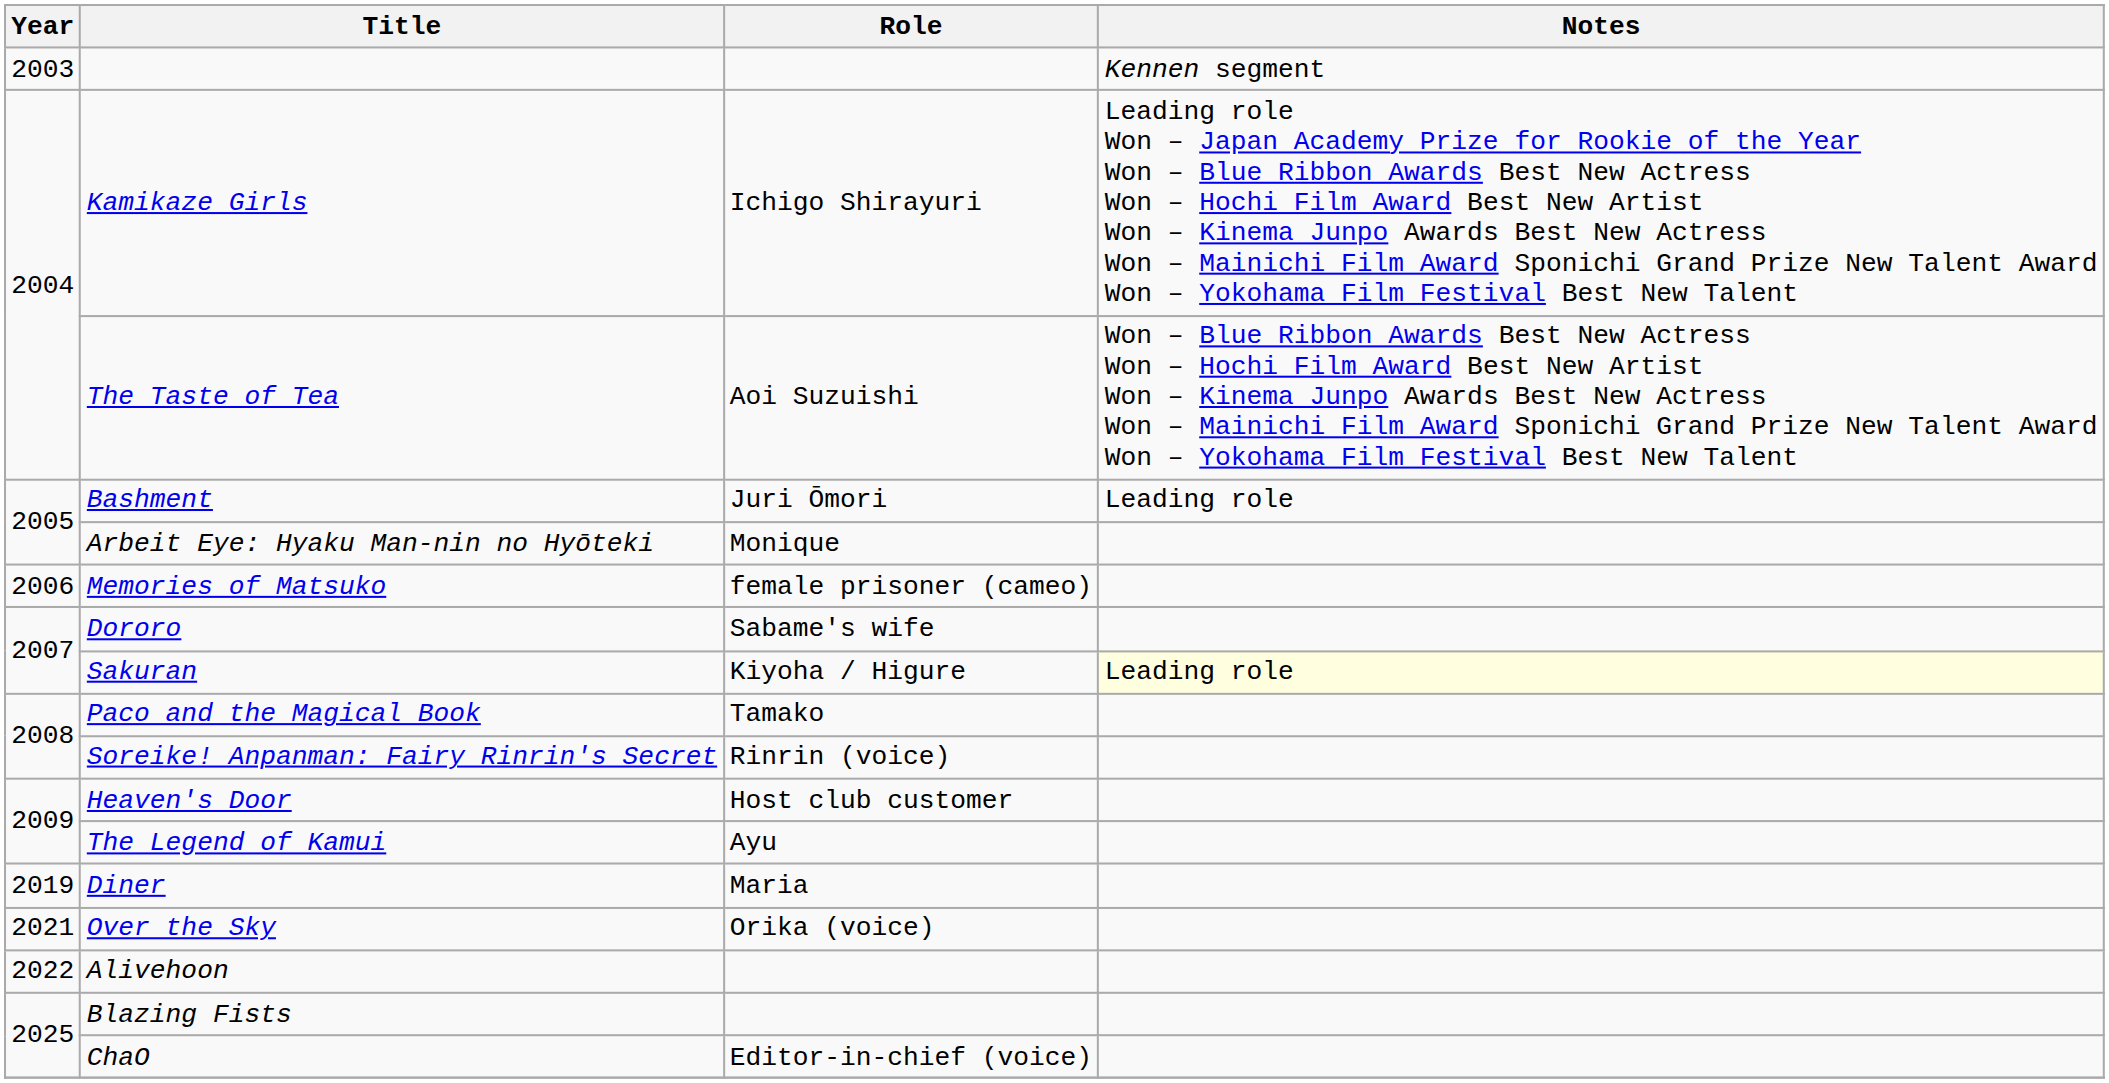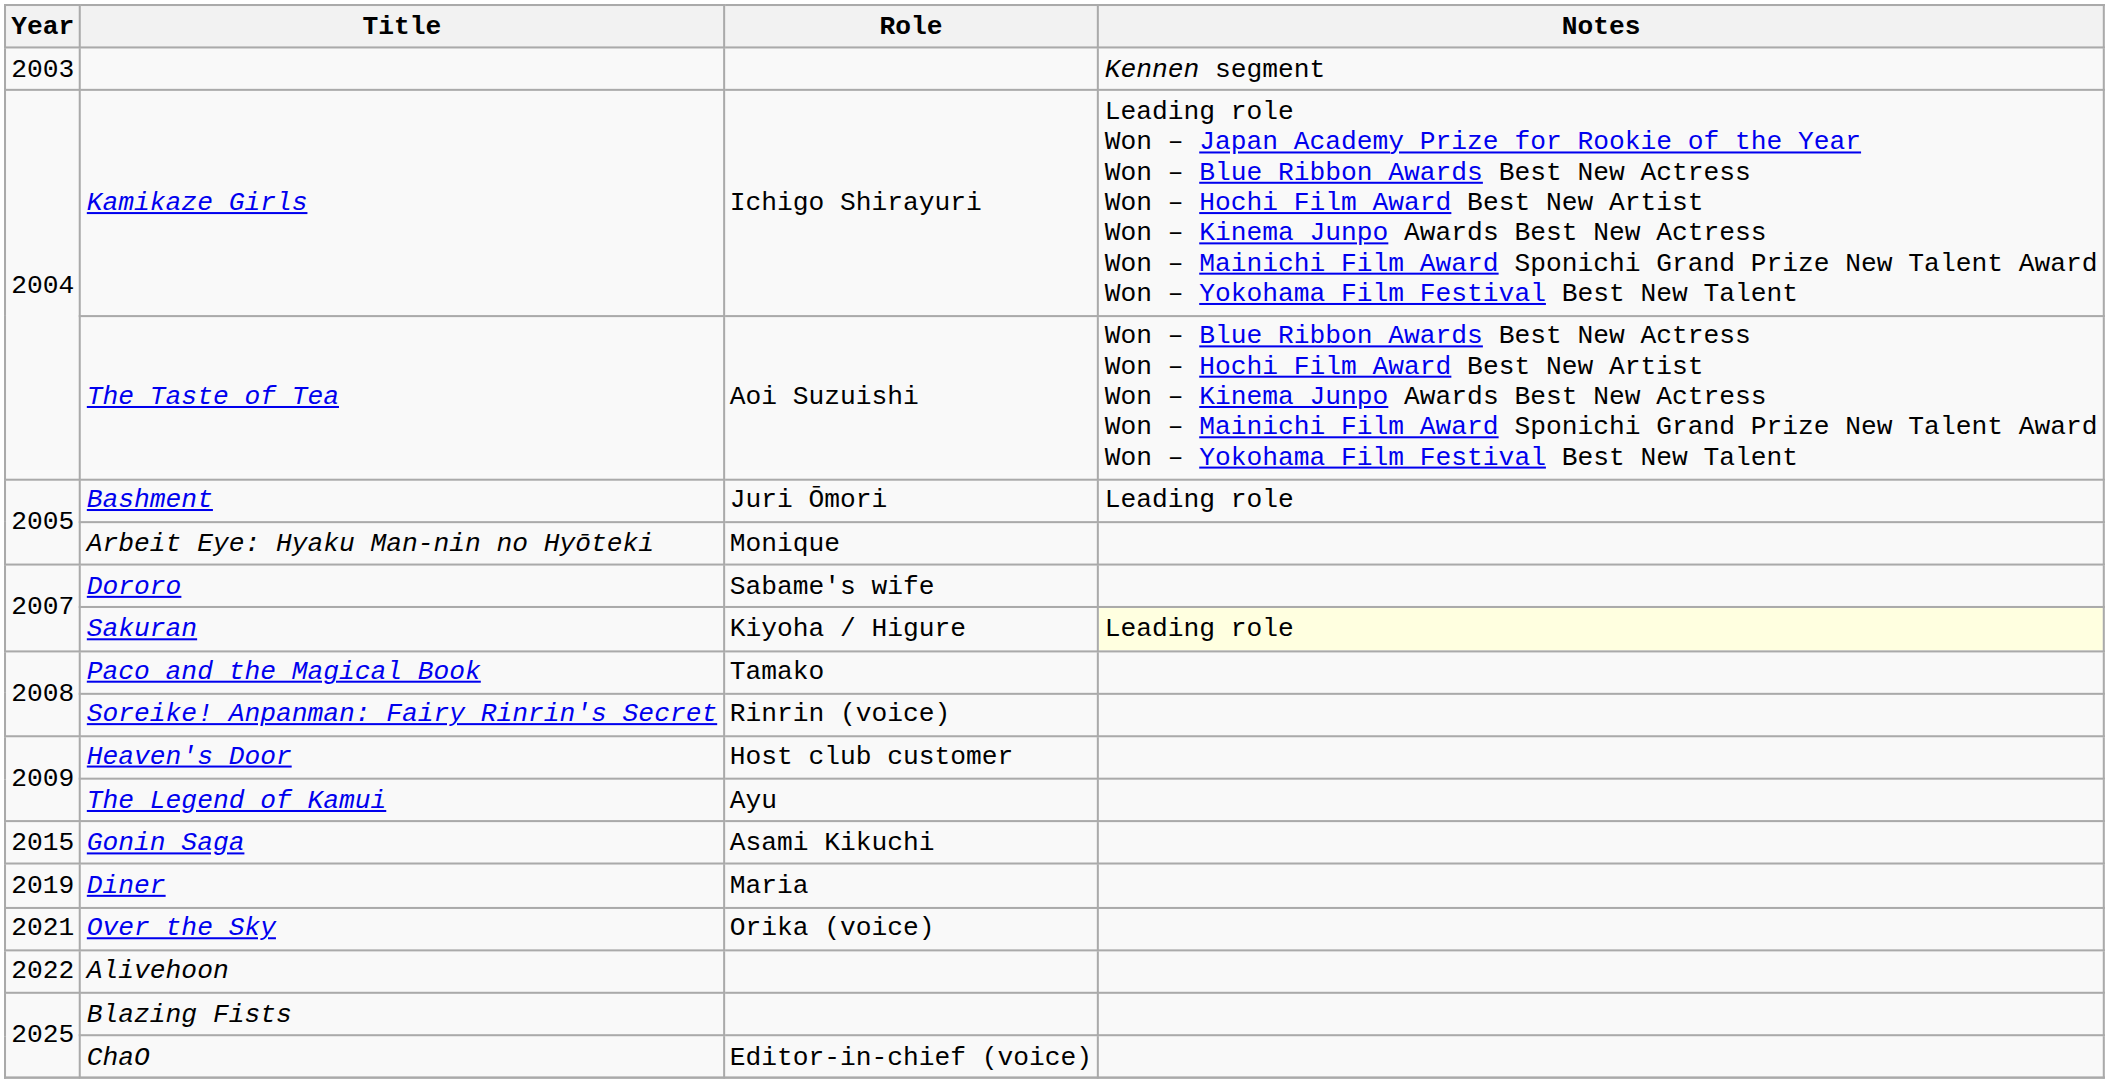- row: 2006 | Memories of Matsuko | female prisoner (cameo)
+ row: 2015 | Gonin Saga | Asami Kikuchi
